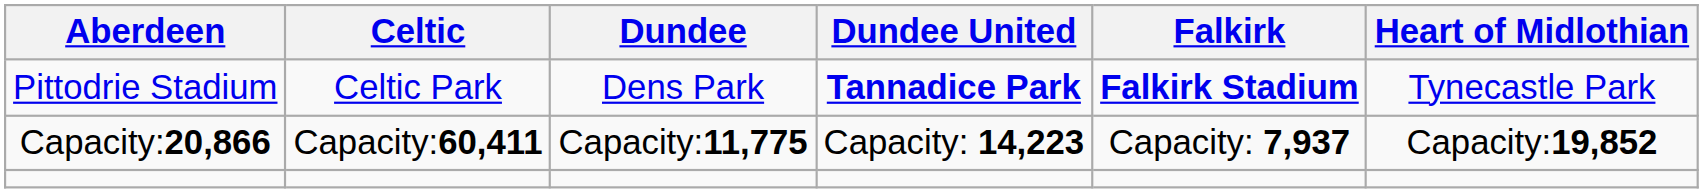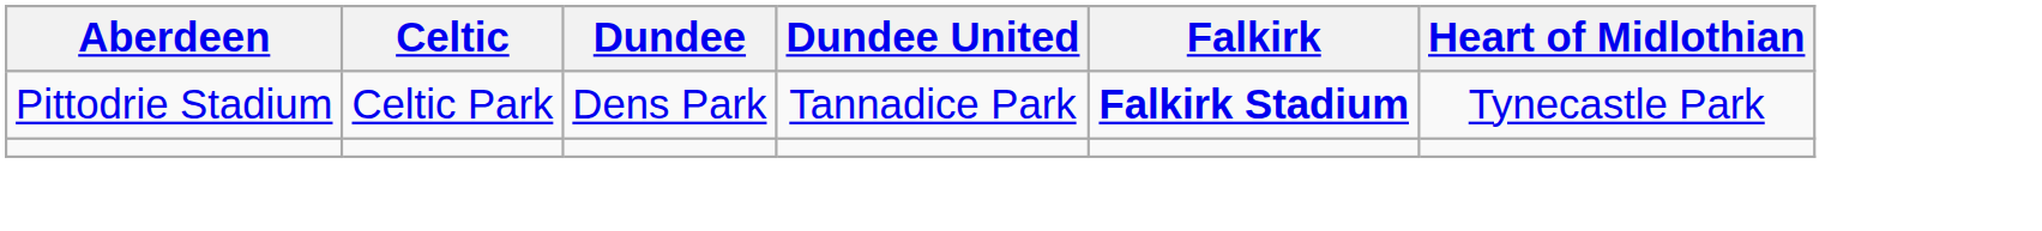Pittodrie Stadium | Dundee United: bold -> normal
- row: Capacity:20,866 | Capacity:60,411 | Capacity:11,775 | Capacity: 14,223 | Capacity: 7,937 | Capacity:19,852
